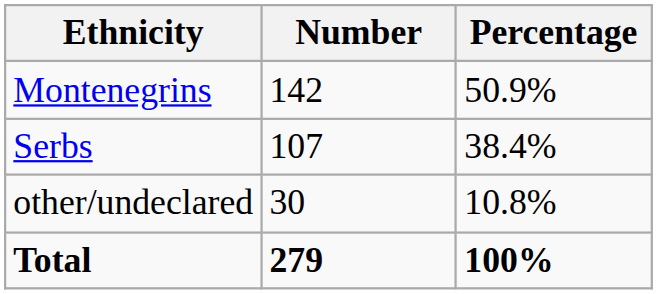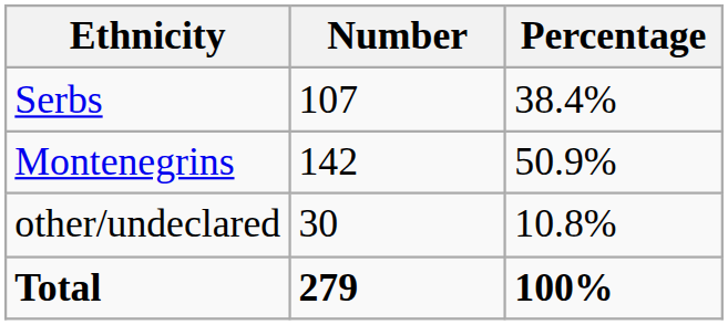rows swapped: Montenegrins <-> Serbs
